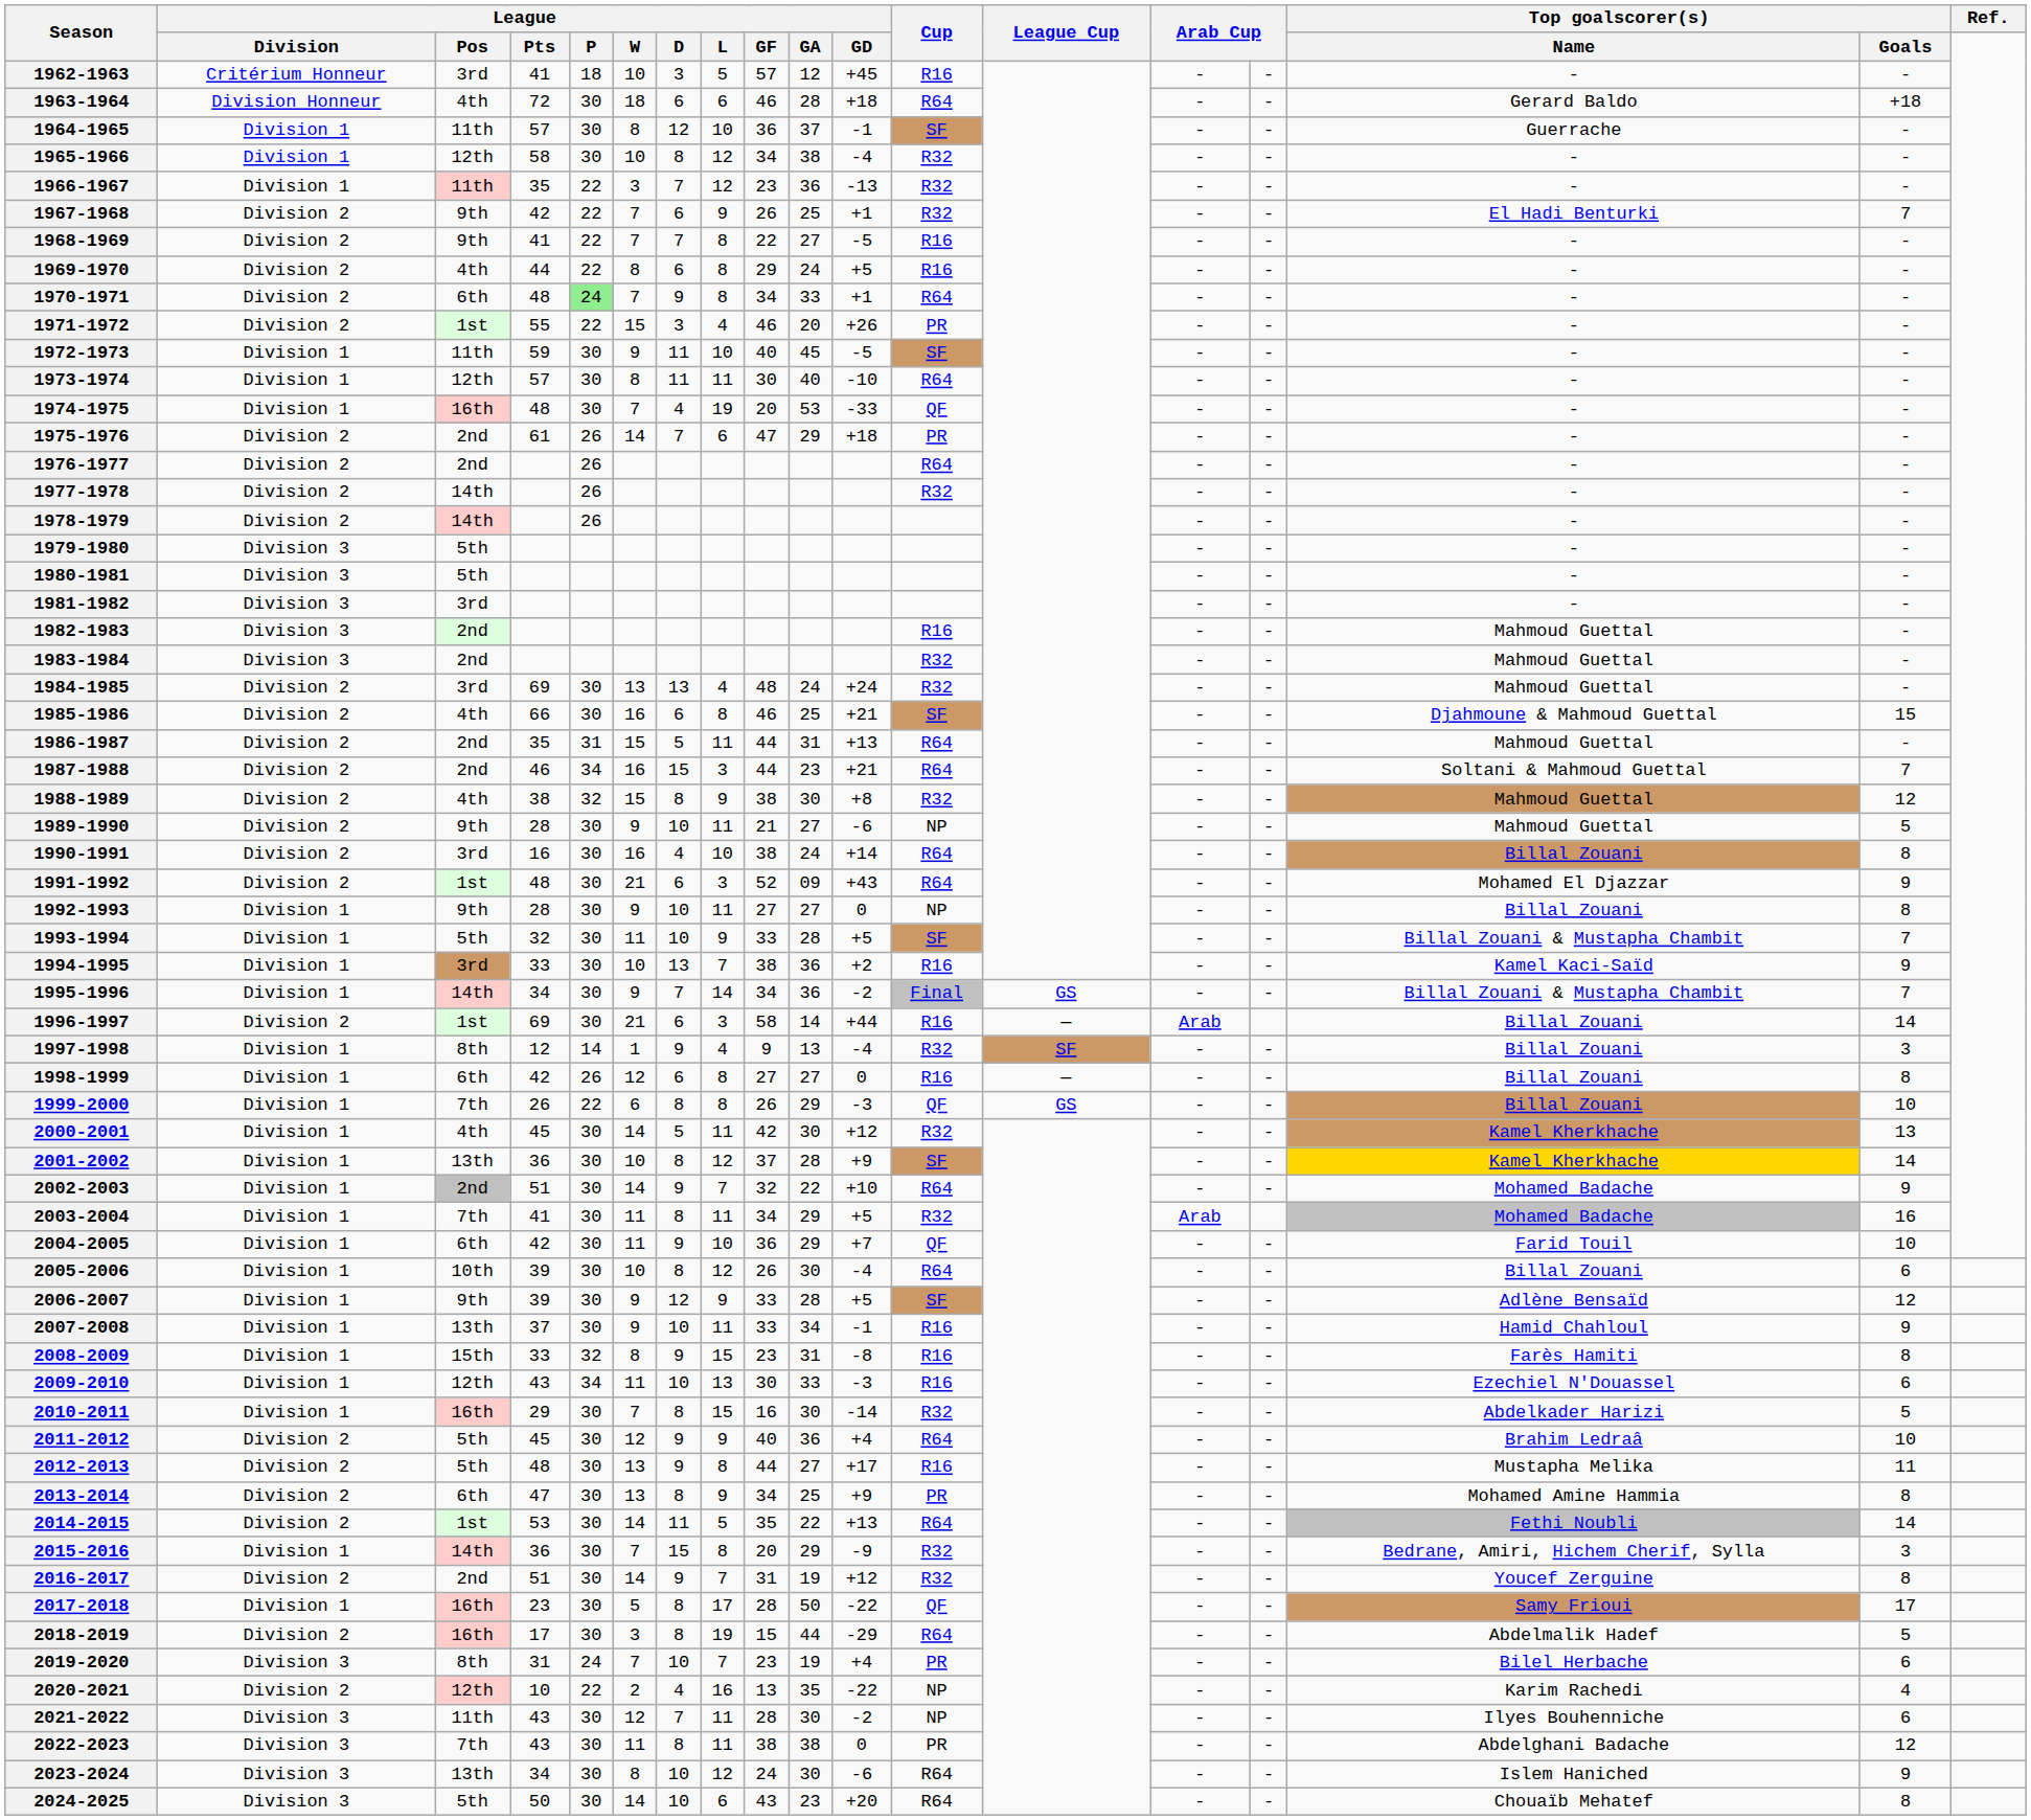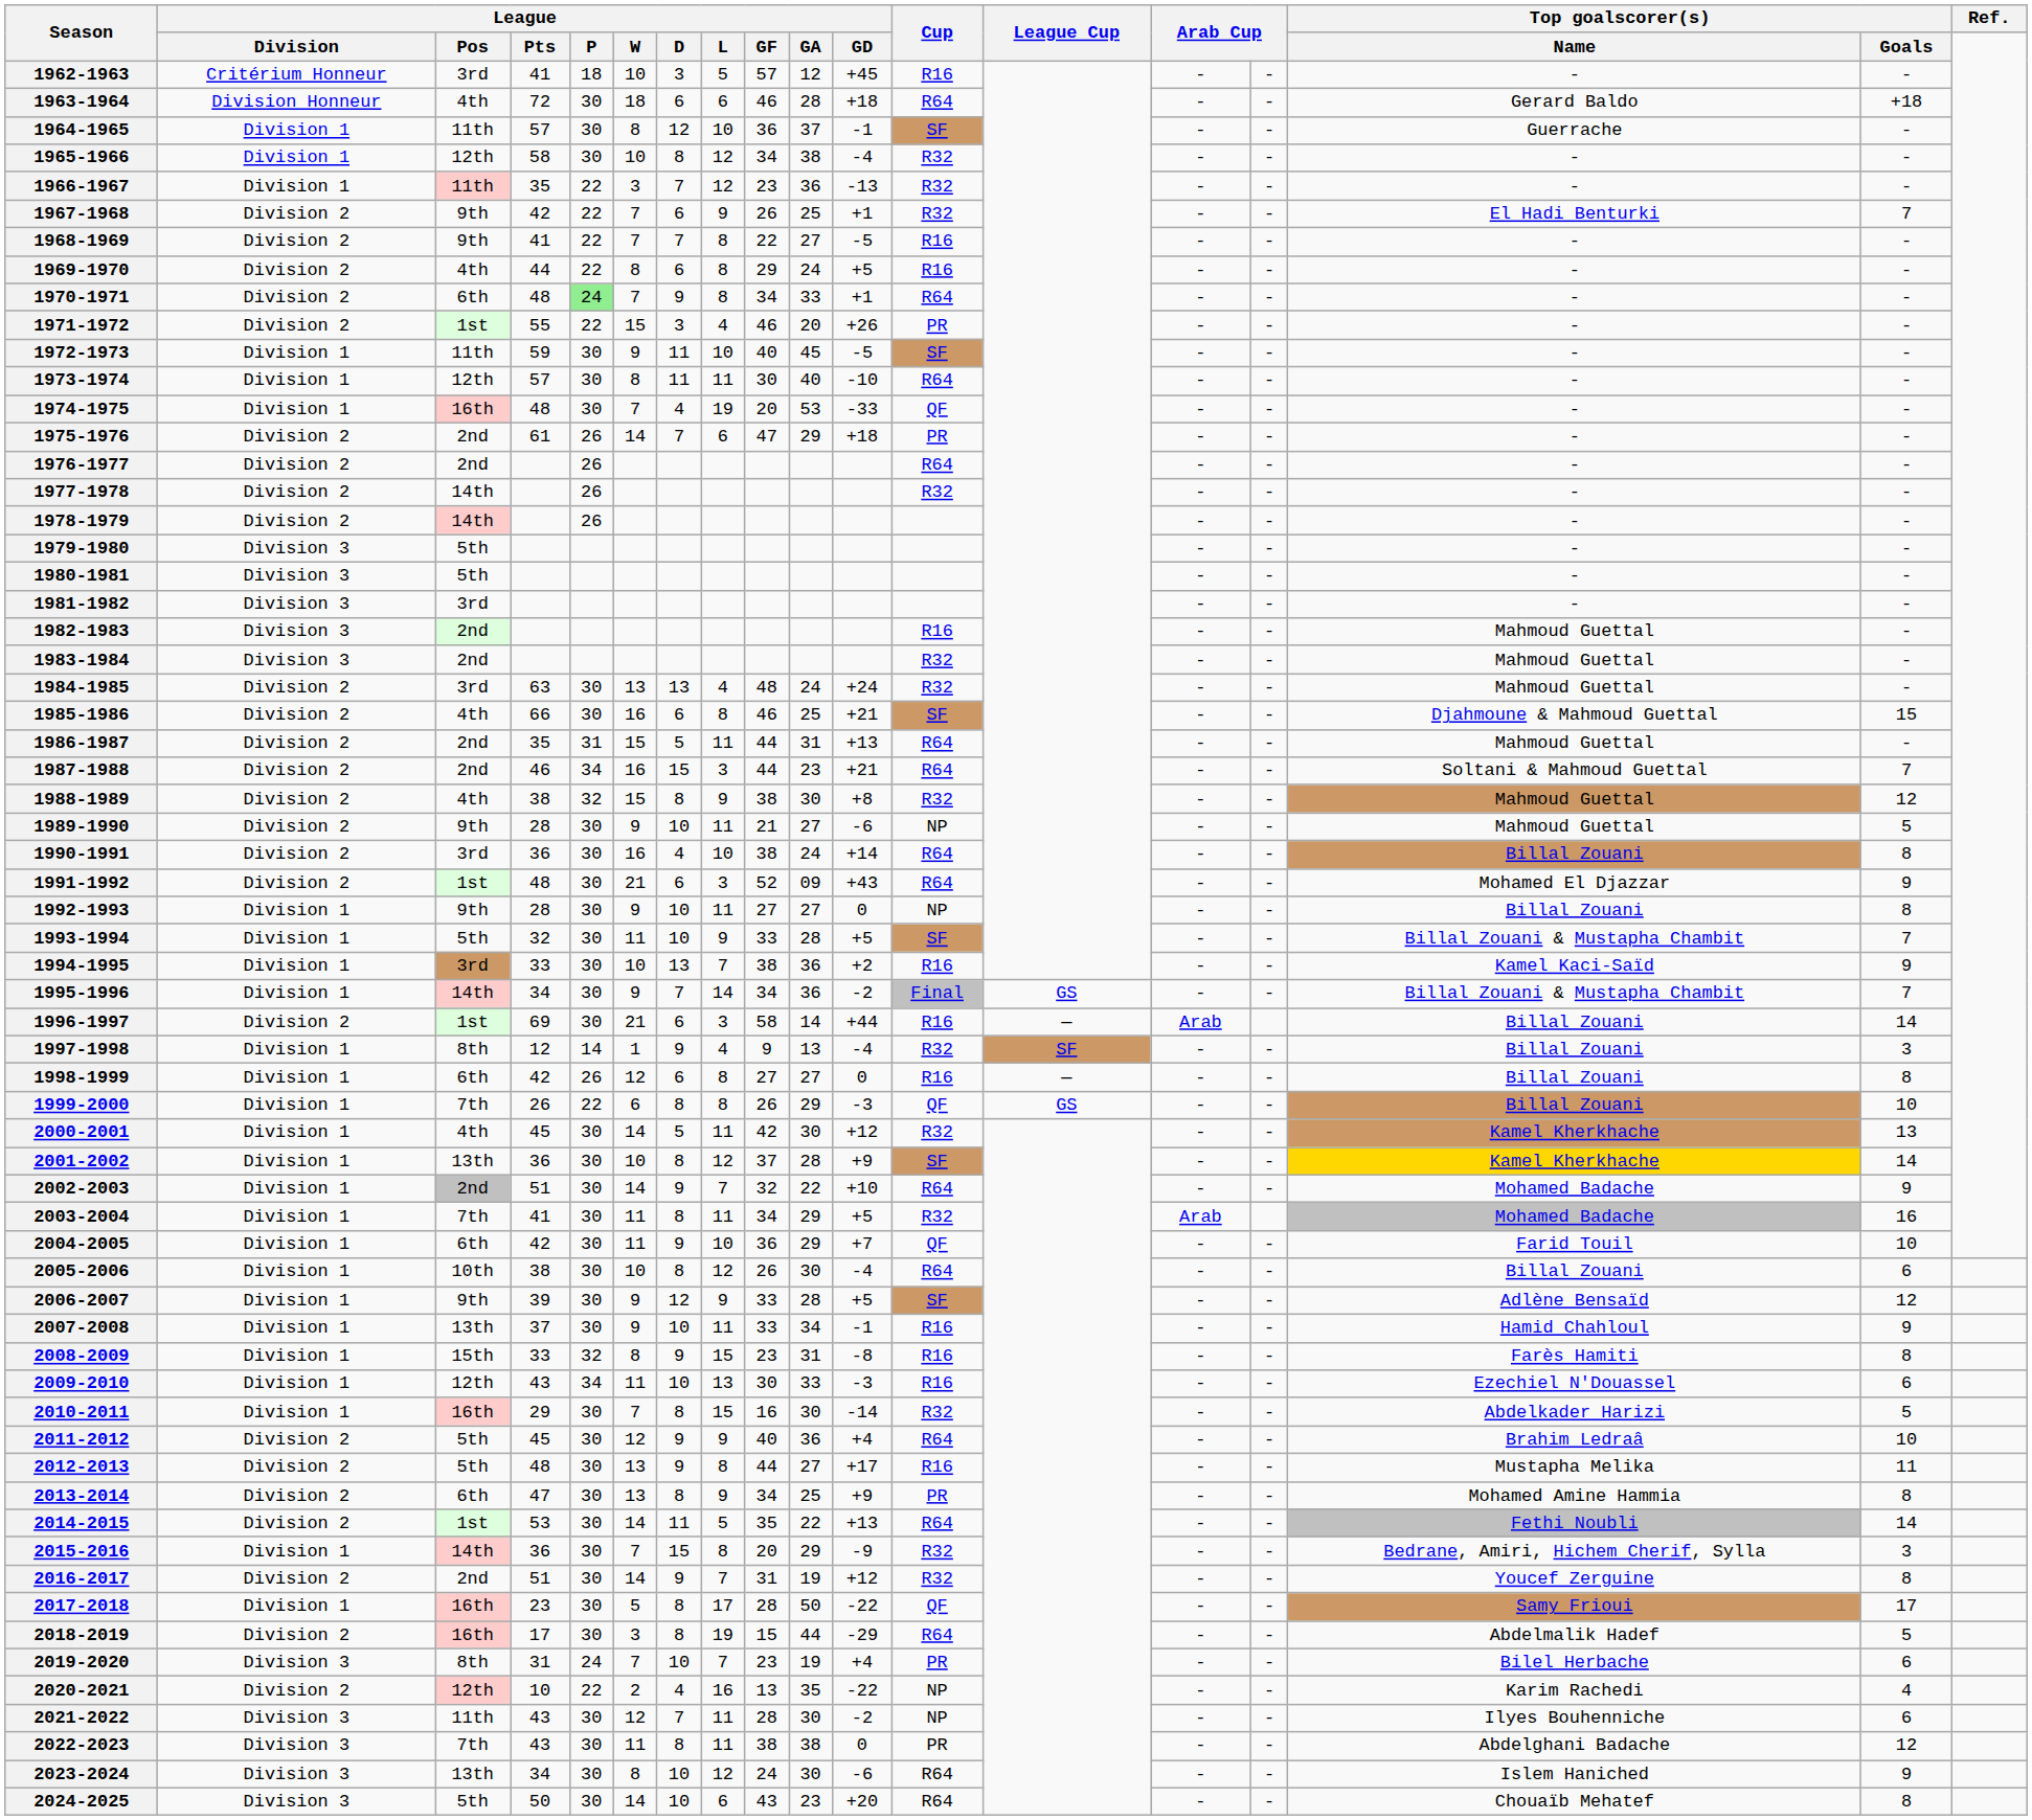1984-1985 | League / Pts: 69 -> 63
1990-1991 | League / Pts: 16 -> 36
2005-2006 | League / Pts: 39 -> 38
